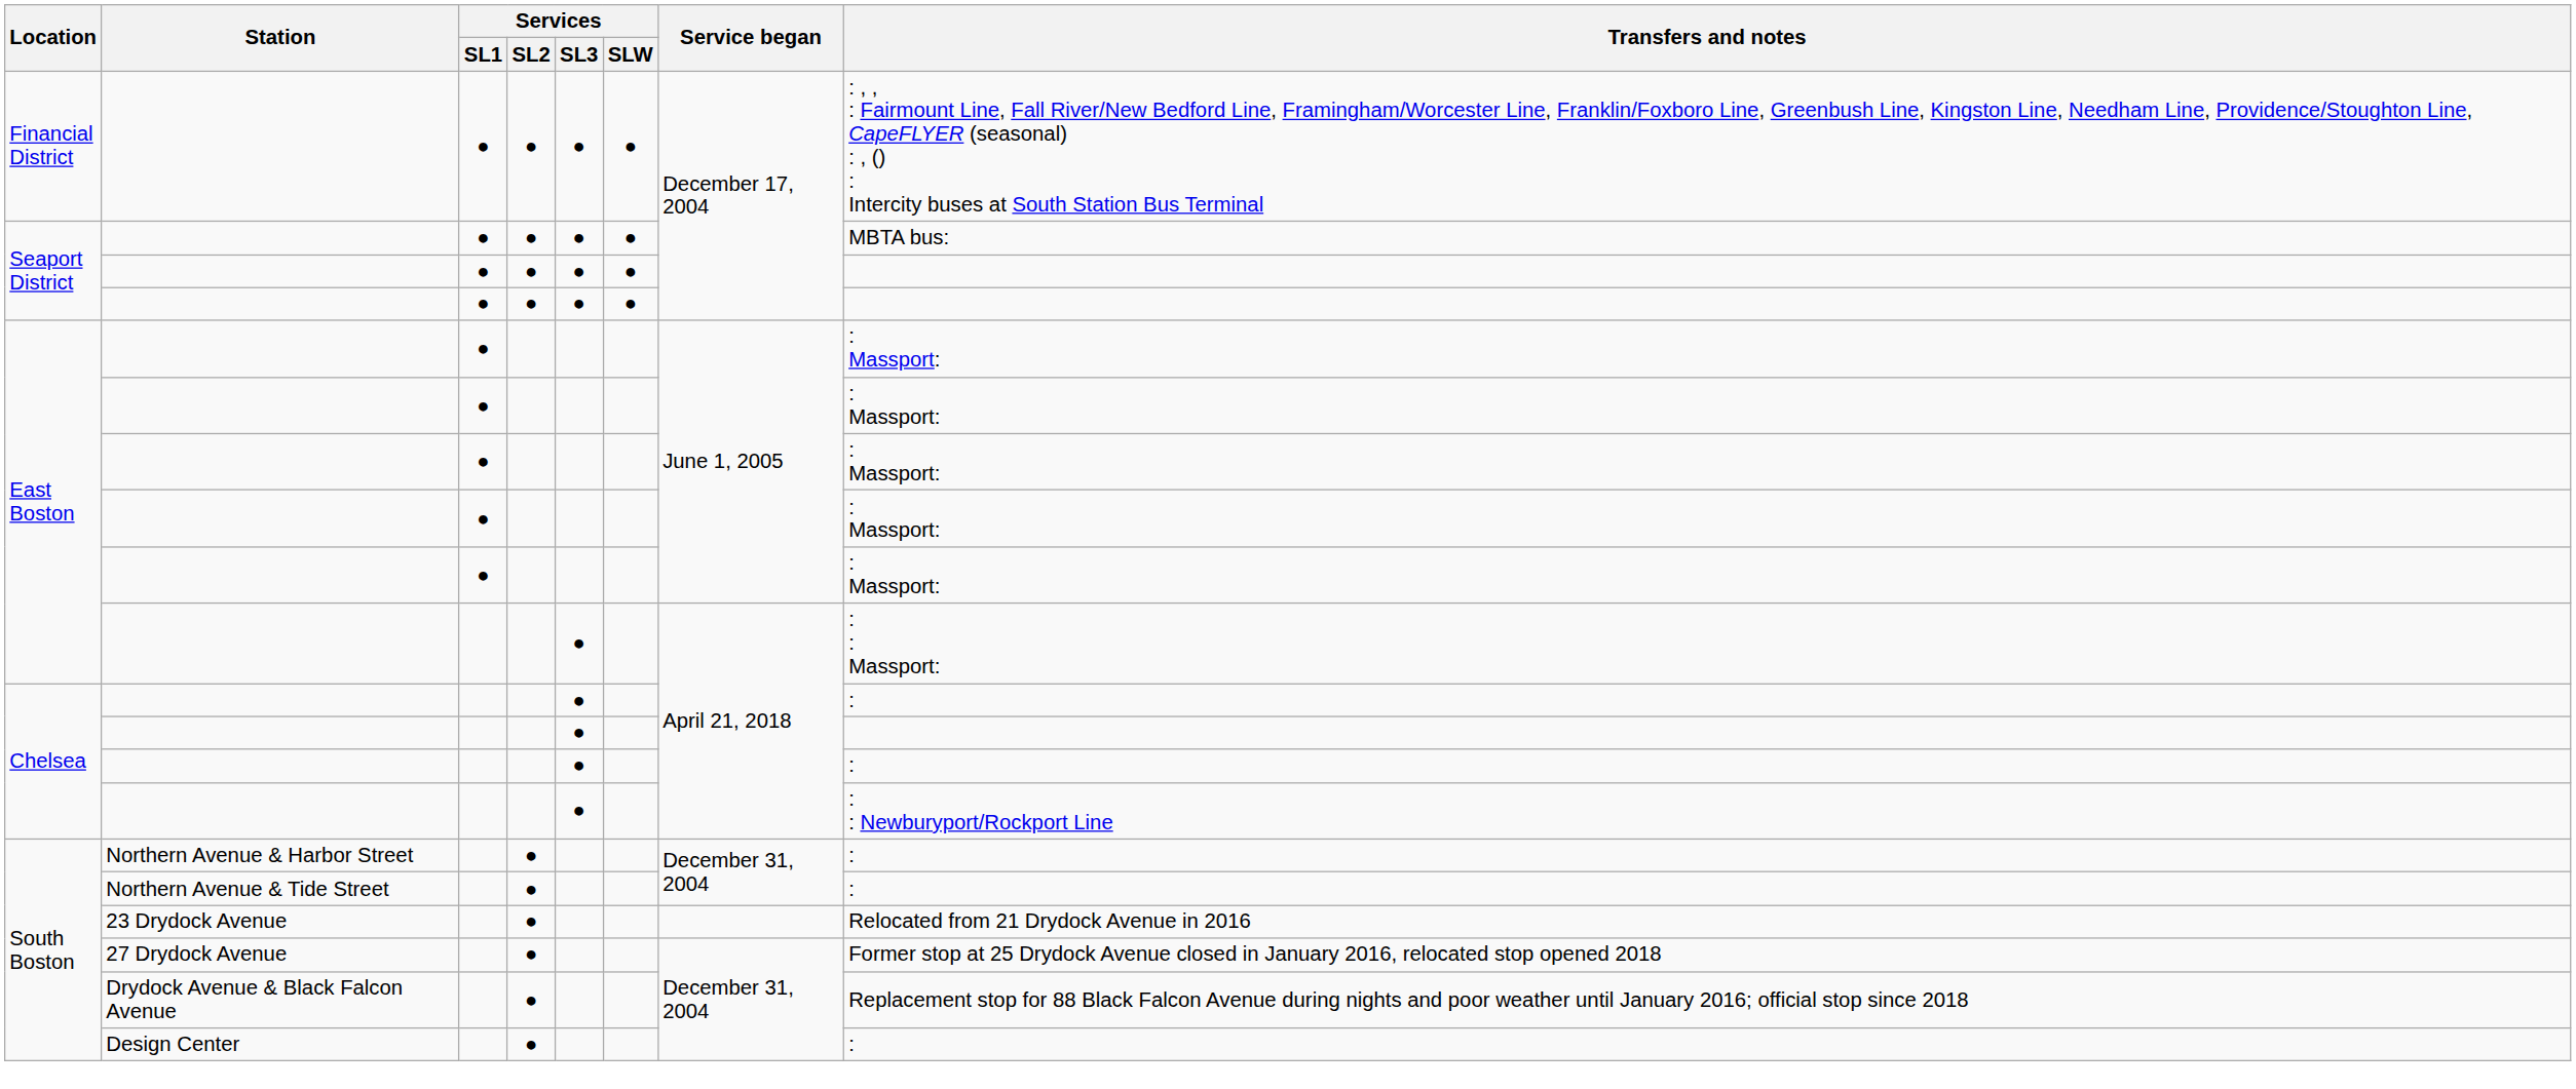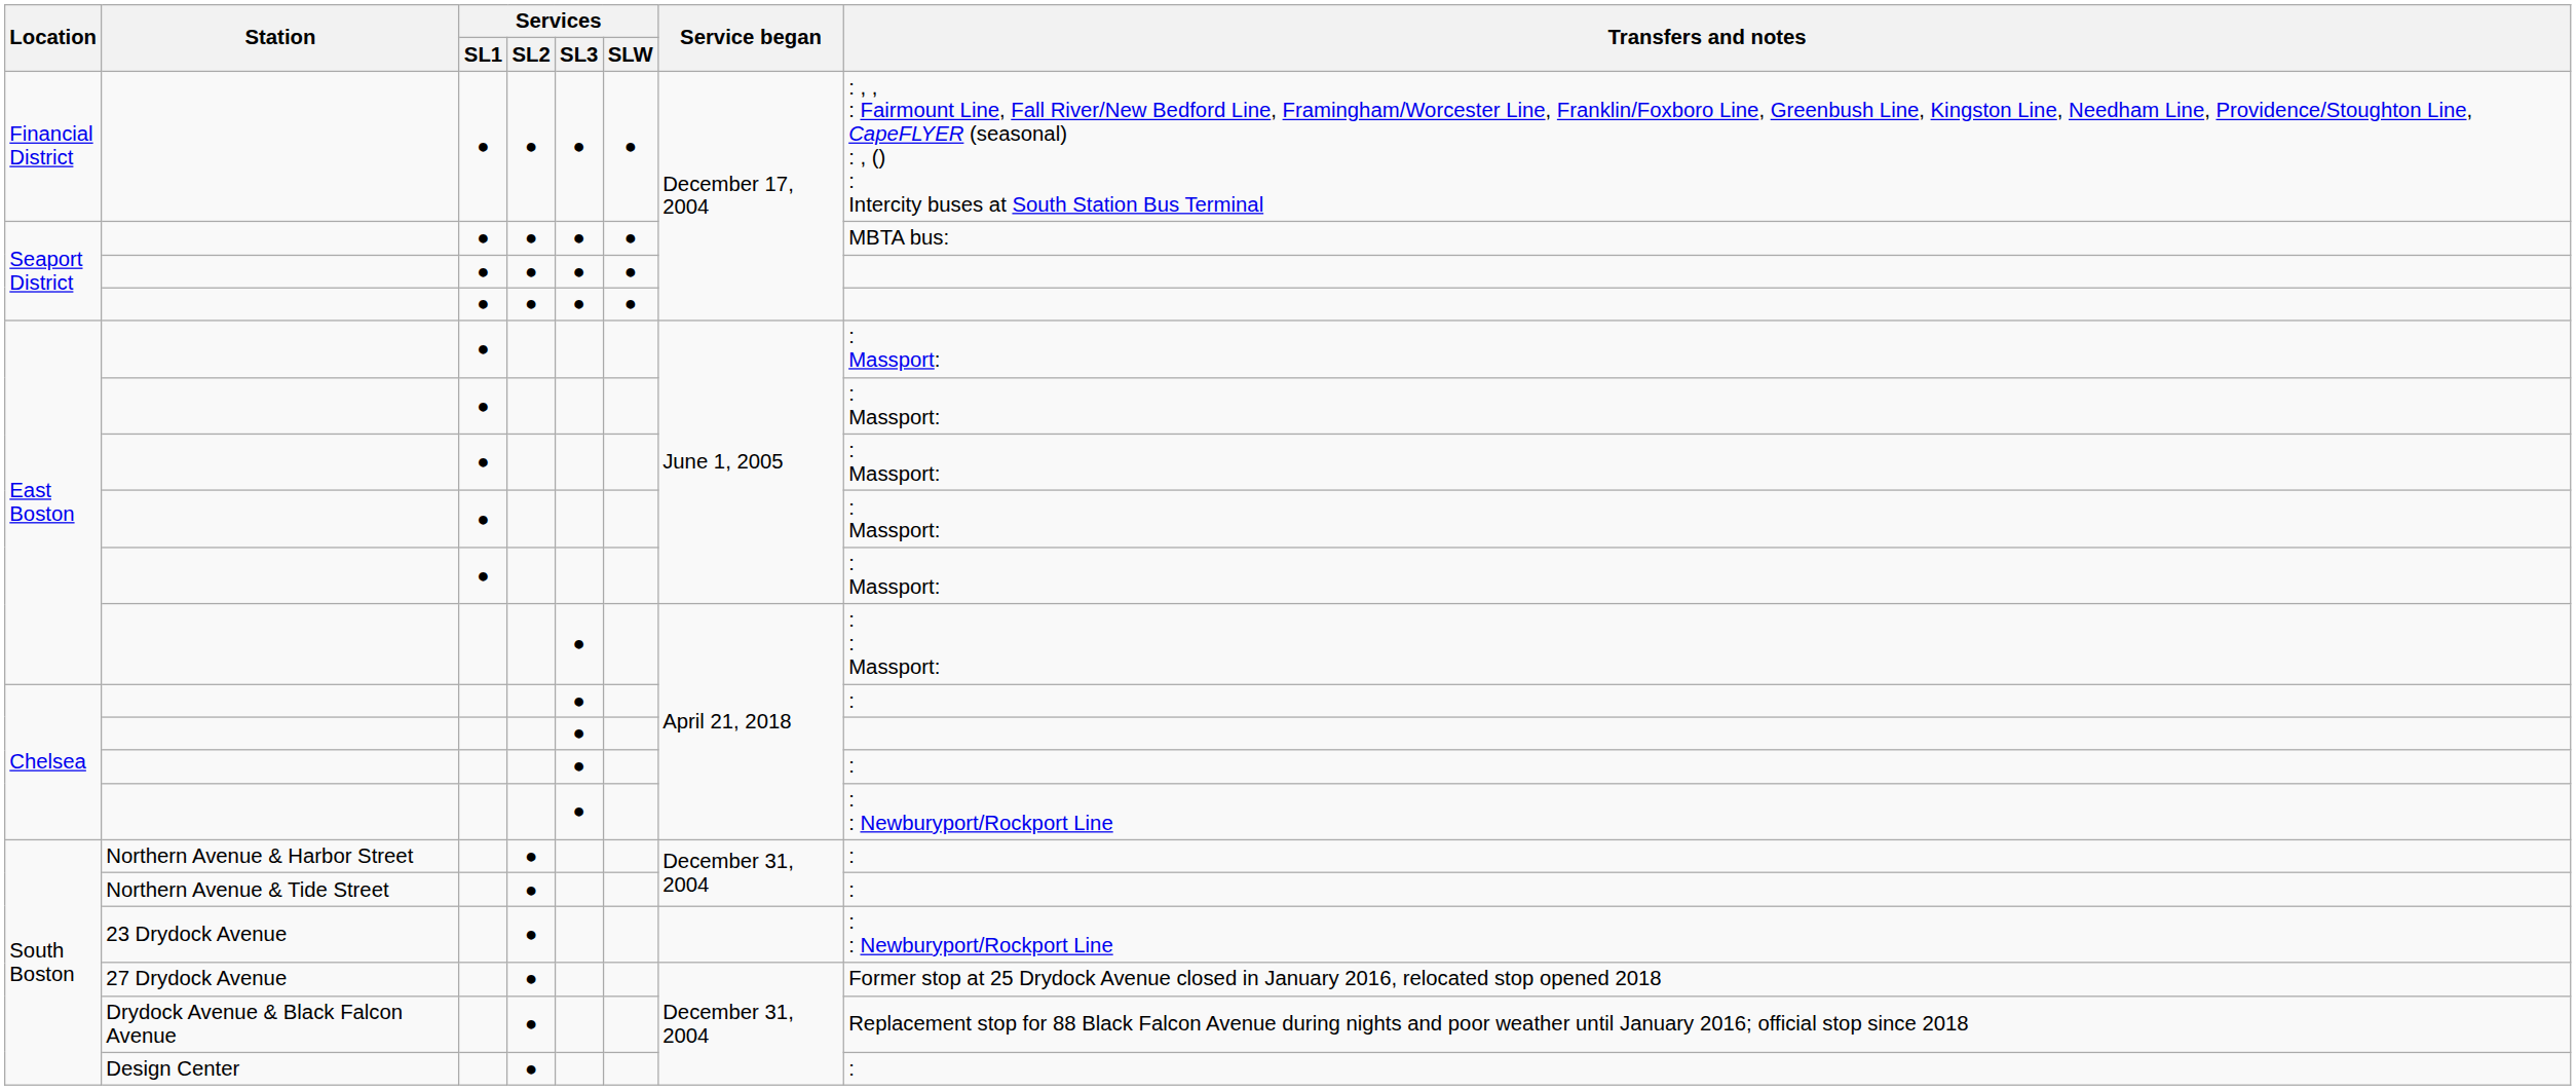23 Drydock Avenue | Transfers and notes: Relocated from 21 Drydock Avenue in 2016 -> : : Newburyport/Rockport Line
